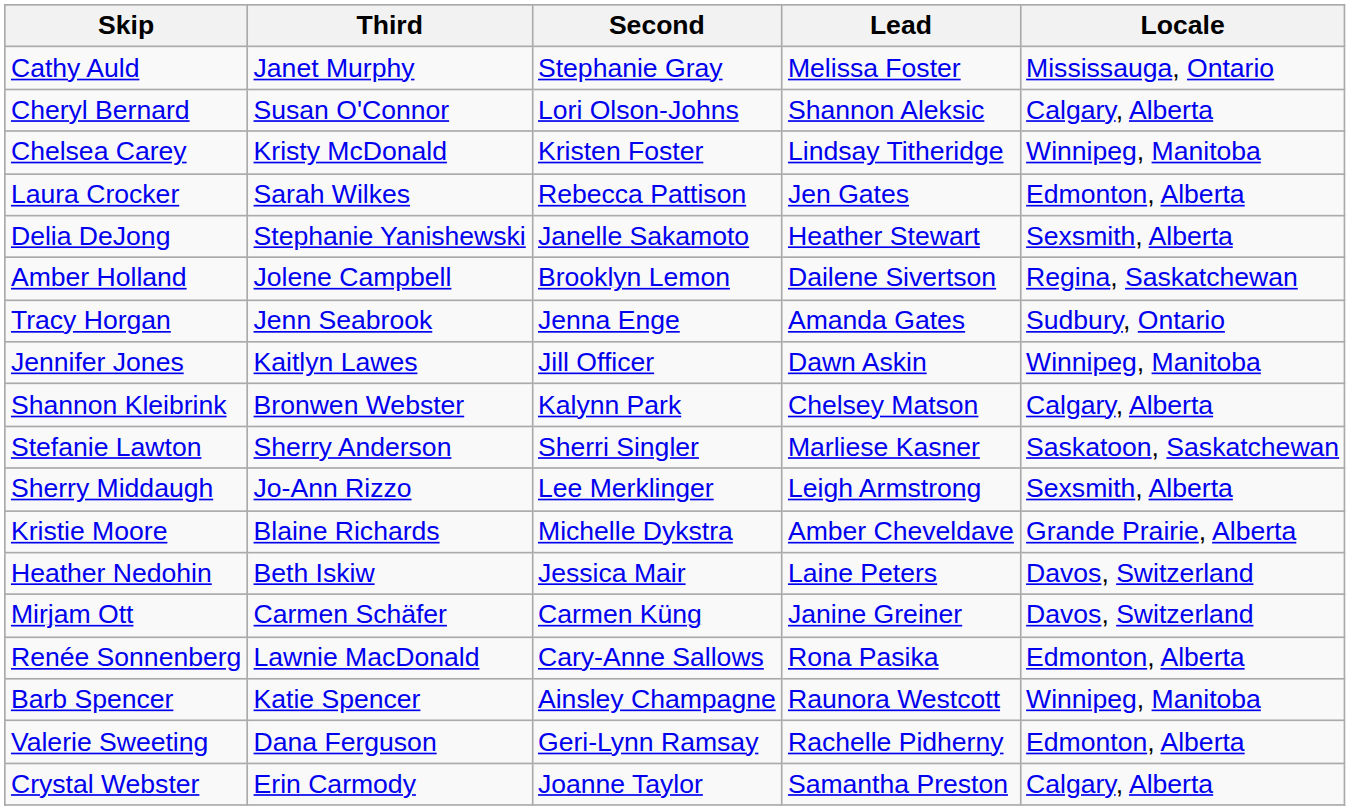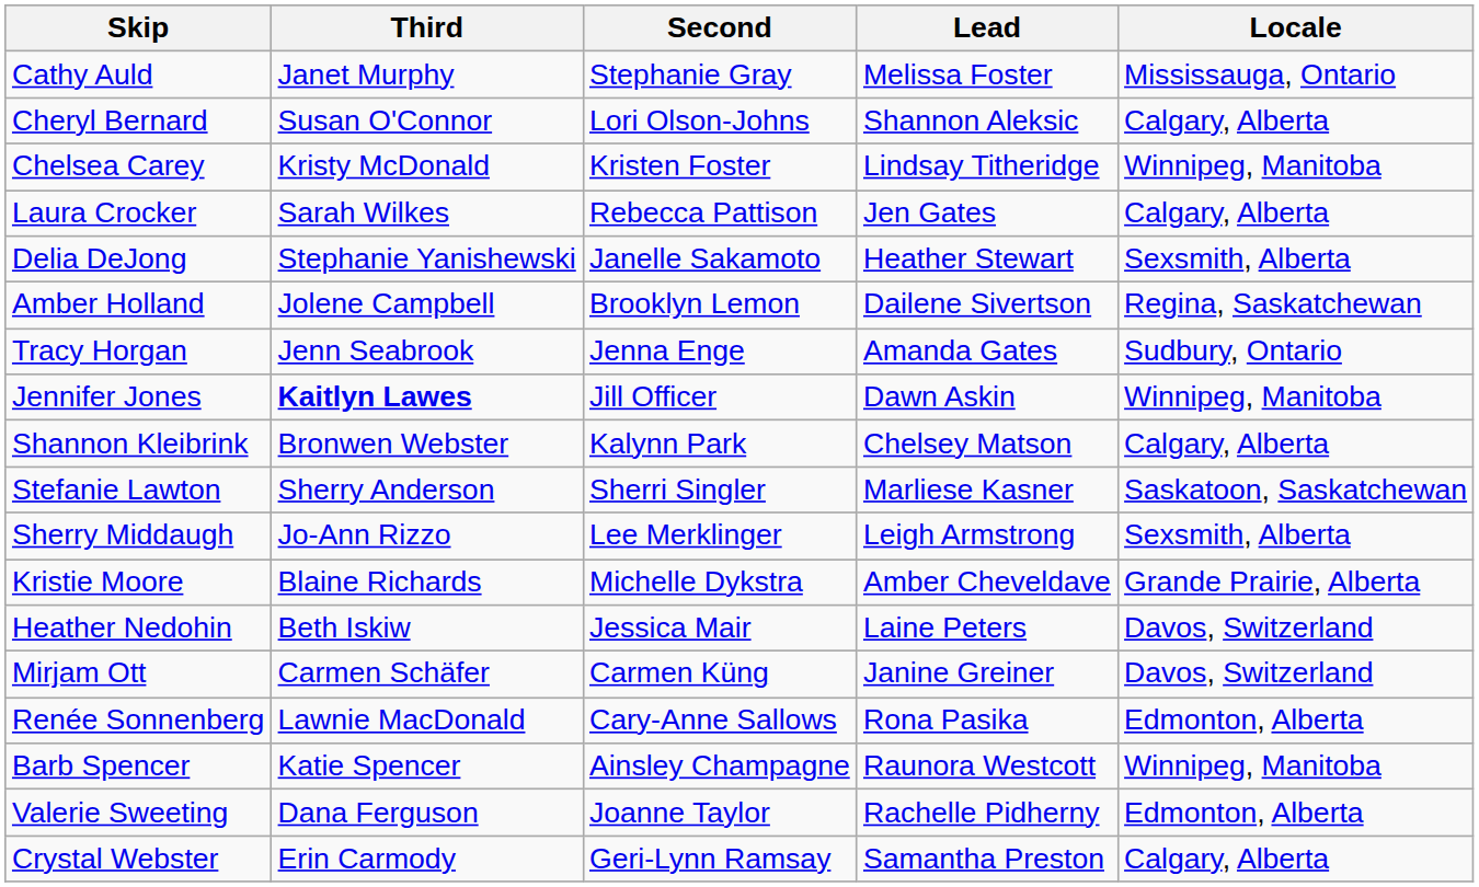Laura Crocker | Locale: Edmonton, Alberta -> Calgary, Alberta
Jennifer Jones | Third: normal -> bold
Valerie Sweeting | Second: Geri-Lynn Ramsay -> Joanne Taylor
Crystal Webster | Second: Joanne Taylor -> Geri-Lynn Ramsay
